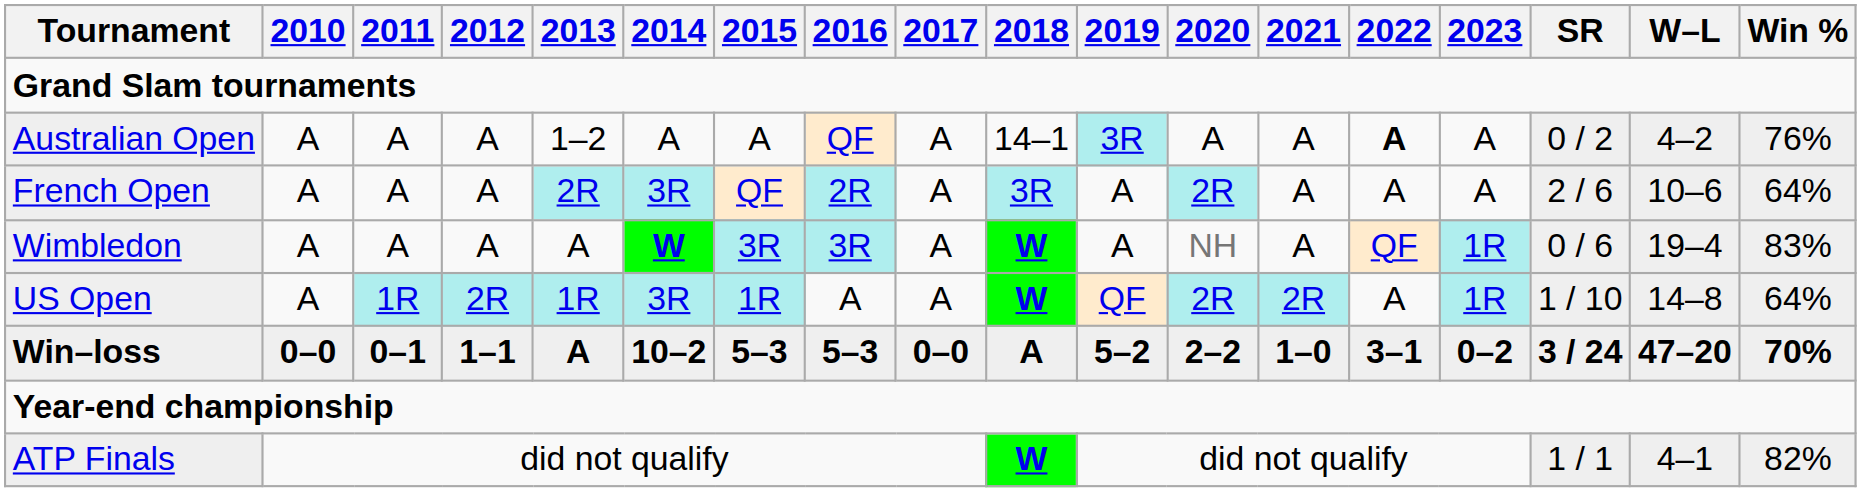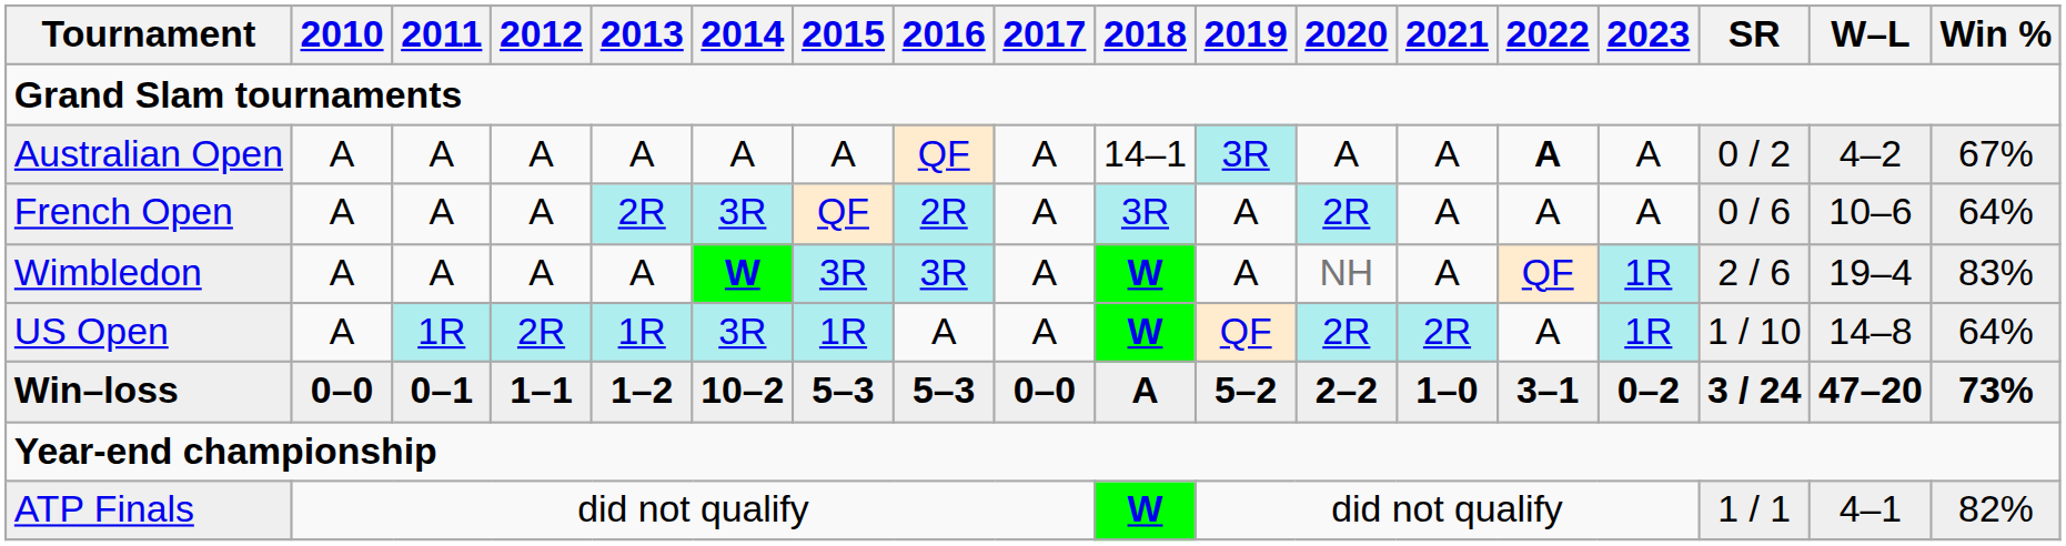Australian Open | 2013: 1–2 -> A
Australian Open | Win %: 76% -> 67%
French Open | SR: 2 / 6 -> 0 / 6
Wimbledon | SR: 0 / 6 -> 2 / 6
Win–loss | 2013: A -> 1–2
Win–loss | Win %: 70% -> 73%
